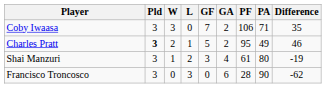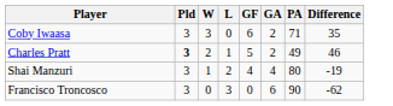- column: PF | 106 | 95 | 61 | 28
Coby Iwaasa | GF: 7 -> 6
Shai Manzuri | GF: 3 -> 4
